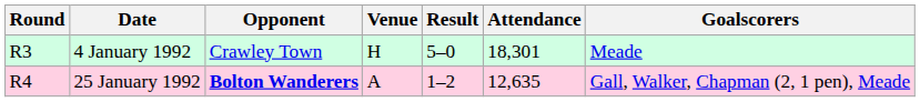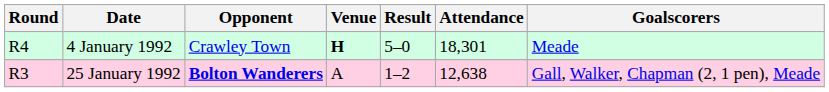4 January 1992 | Round: R3 -> R4
4 January 1992 | Venue: normal -> bold
25 January 1992 | Round: R4 -> R3
25 January 1992 | Attendance: 12,635 -> 12,638
